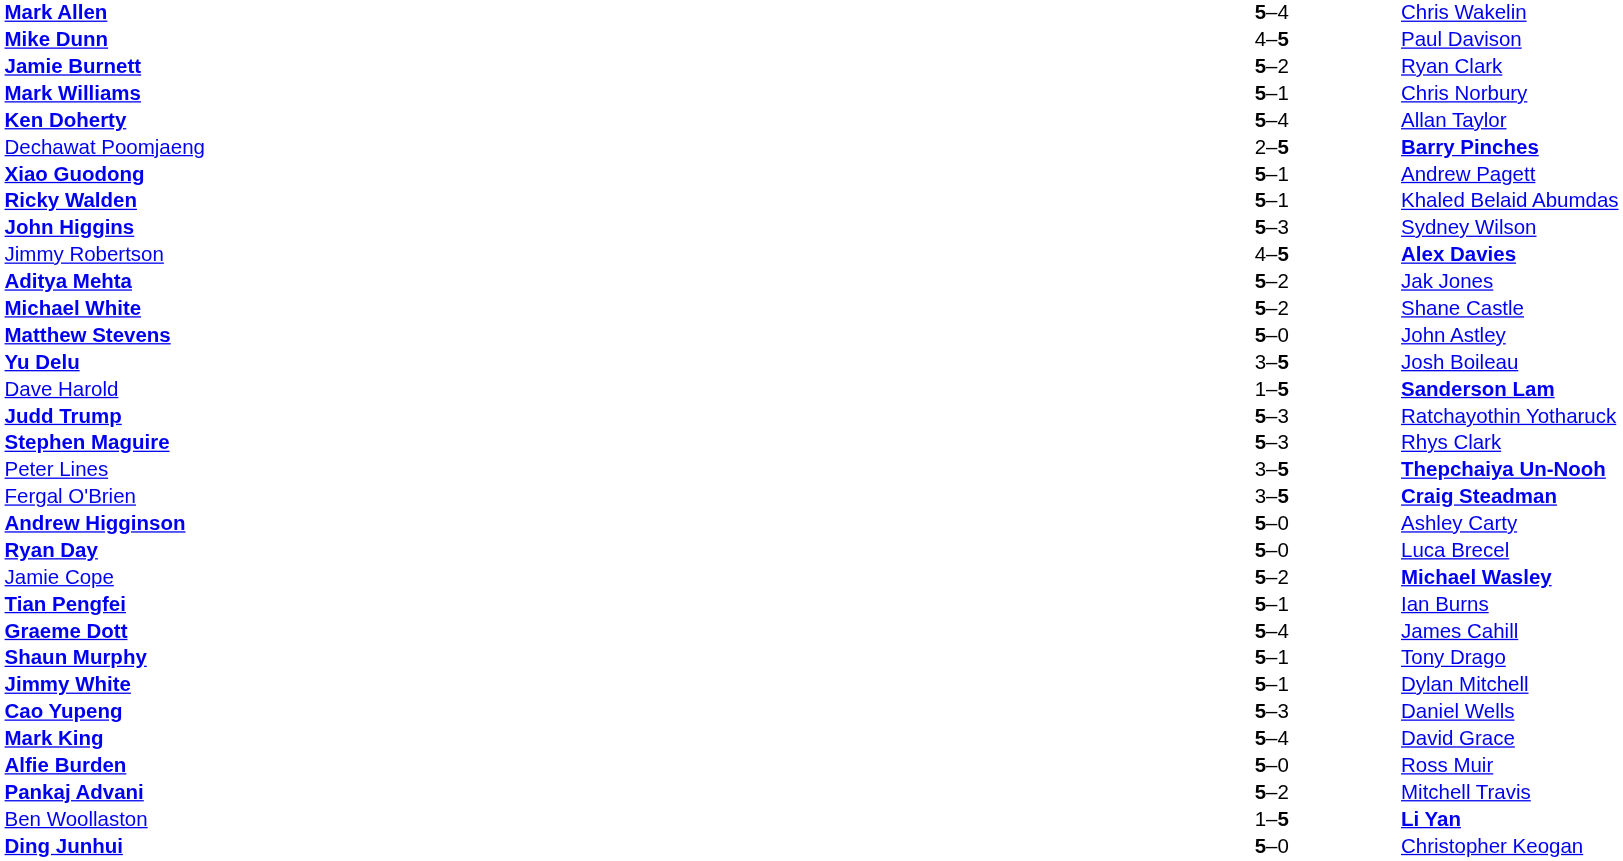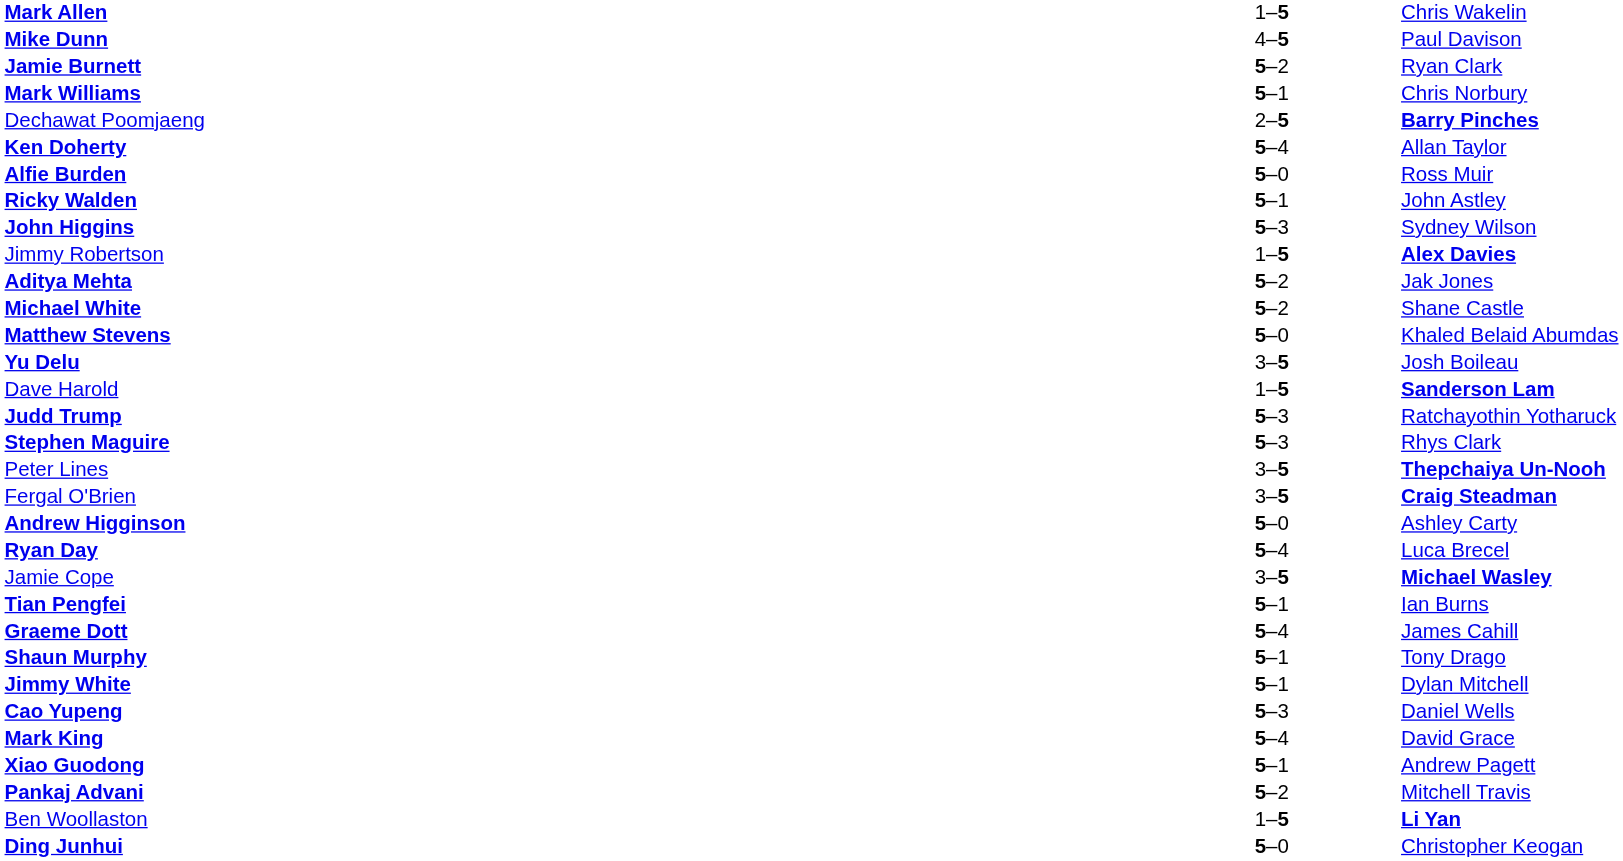Mark Allen | column 2: 5–4 -> 1–5
rows swapped: Ken Doherty <-> Dechawat Poomjaeng
rows swapped: Alfie Burden <-> Xiao Guodong
Ricky Walden | column 3: Khaled Belaid Abumdas -> John Astley
Jimmy Robertson | column 2: 4–5 -> 1–5
Matthew Stevens | column 3: John Astley -> Khaled Belaid Abumdas
Ryan Day | column 2: 5–0 -> 5–4
Jamie Cope | column 2: 5–2 -> 3–5
